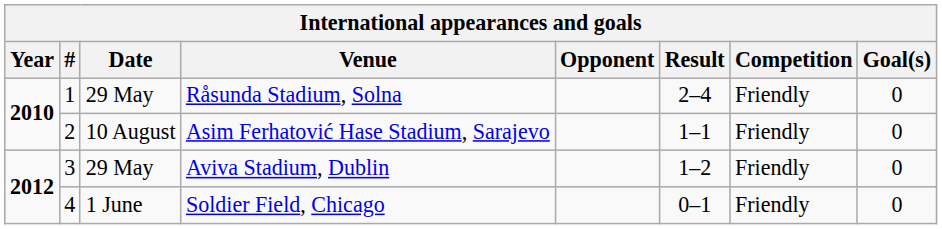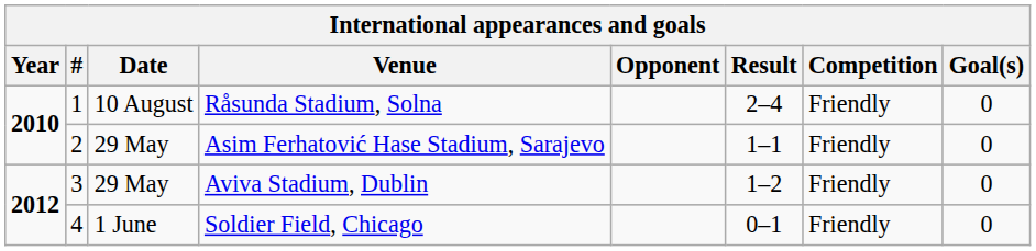Råsunda Stadium, Solna | Date: 29 May -> 10 August
Asim Ferhatović Hase Stadium, Sarajevo | Date: 10 August -> 29 May
